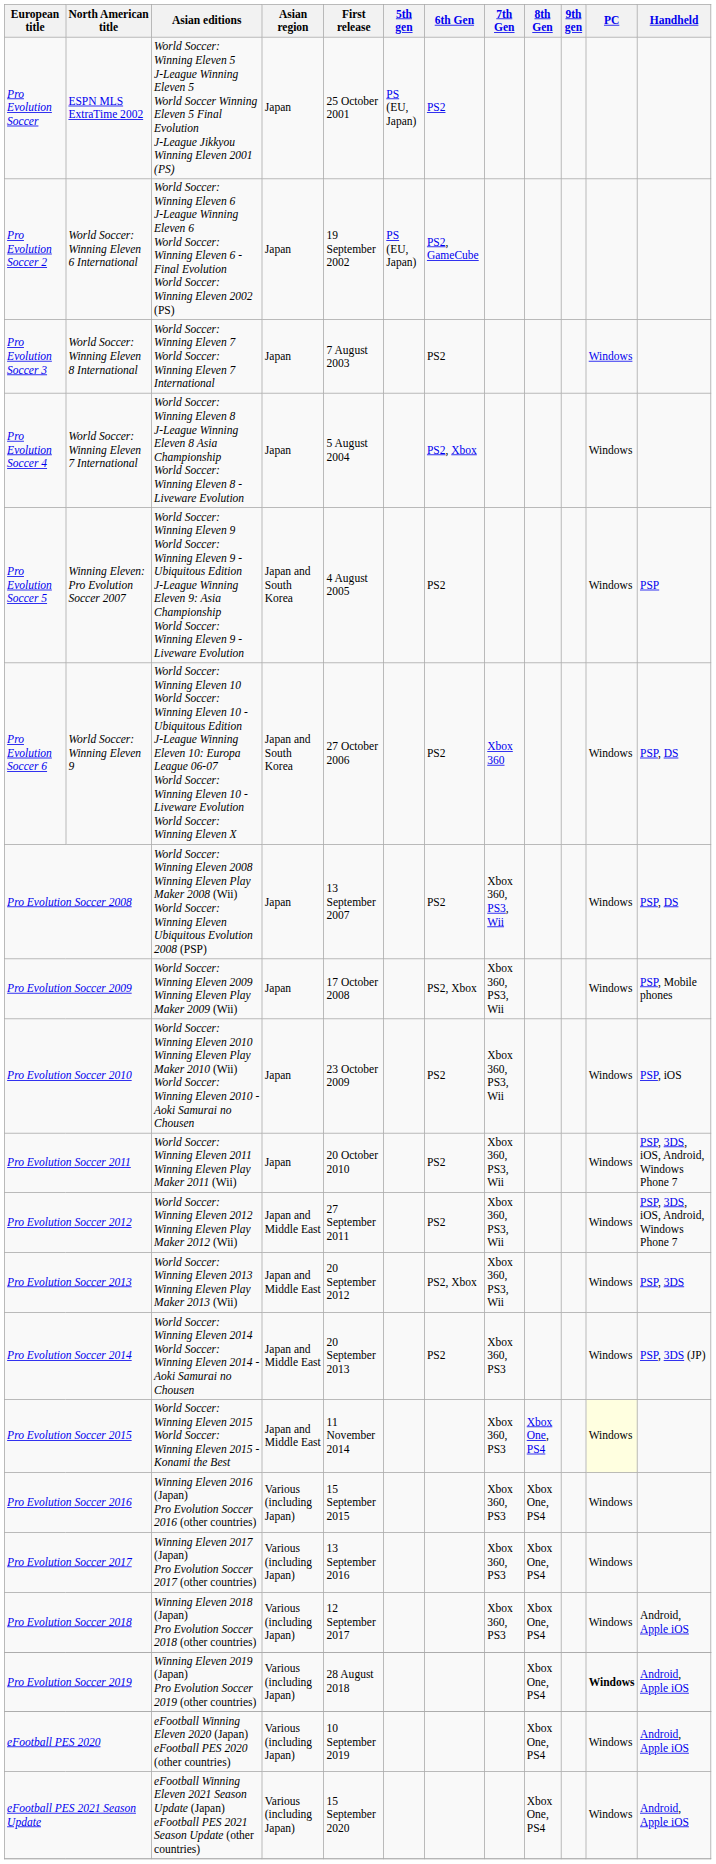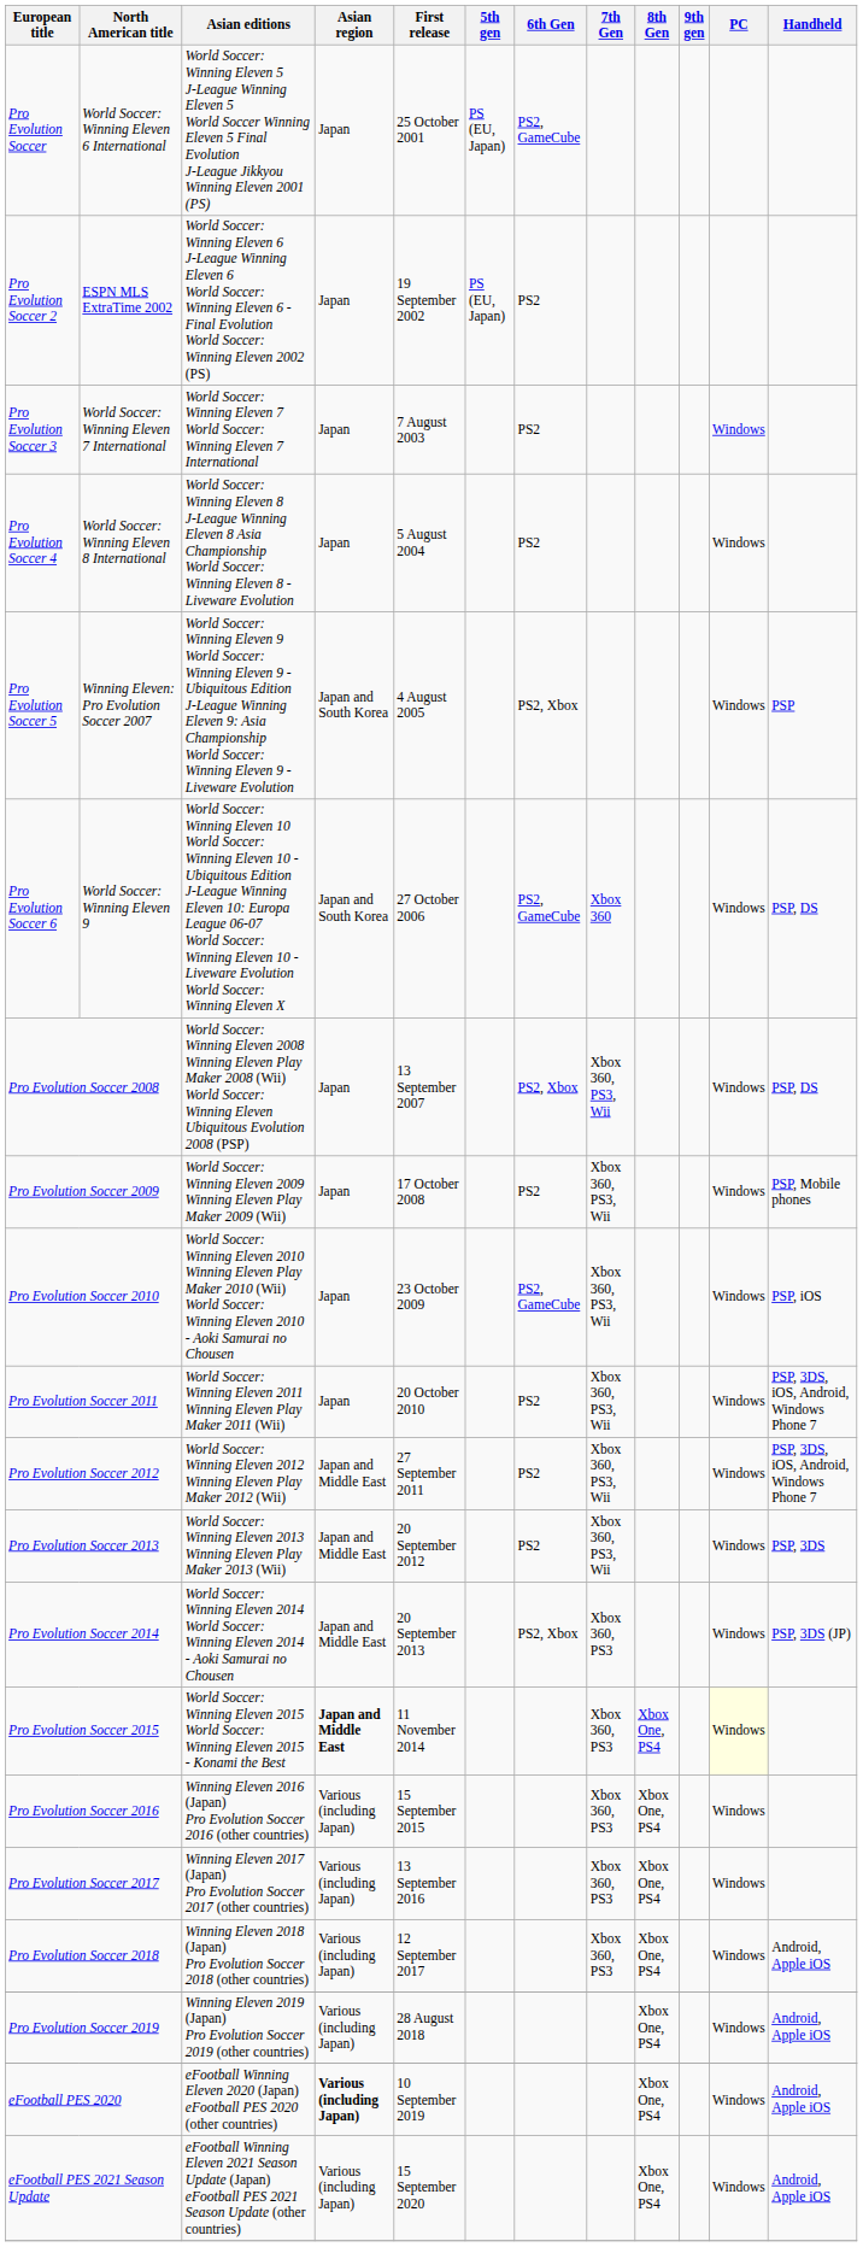Pro Evolution Soccer | North American title: ESPN MLS ExtraTime 2002 -> World Soccer: Winning Eleven 6 International
Pro Evolution Soccer | 6th Gen: PS2 -> PS2, GameCube
Pro Evolution Soccer 2 | North American title: World Soccer: Winning Eleven 6 International -> ESPN MLS ExtraTime 2002
Pro Evolution Soccer 2 | 6th Gen: PS2, GameCube -> PS2
Pro Evolution Soccer 3 | North American title: World Soccer: Winning Eleven 8 International -> World Soccer: Winning Eleven 7 International
Pro Evolution Soccer 4 | North American title: World Soccer: Winning Eleven 7 International -> World Soccer: Winning Eleven 8 International
Pro Evolution Soccer 4 | 6th Gen: PS2, Xbox -> PS2
Pro Evolution Soccer 5 | 6th Gen: PS2 -> PS2, Xbox
Pro Evolution Soccer 6 | 6th Gen: PS2 -> PS2, GameCube
Pro Evolution Soccer 2008 | 6th Gen: PS2 -> PS2, Xbox
Pro Evolution Soccer 2009 | 6th Gen: PS2, Xbox -> PS2
Pro Evolution Soccer 2010 | 6th Gen: PS2 -> PS2, GameCube
Pro Evolution Soccer 2013 | 6th Gen: PS2, Xbox -> PS2
Pro Evolution Soccer 2014 | 6th Gen: PS2 -> PS2, Xbox
Pro Evolution Soccer 2015 | Asian region: normal -> bold
Pro Evolution Soccer 2019 | PC: bold -> normal
eFootball PES 2020 | Asian region: normal -> bold
